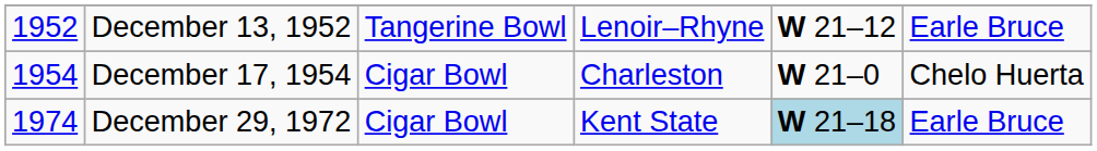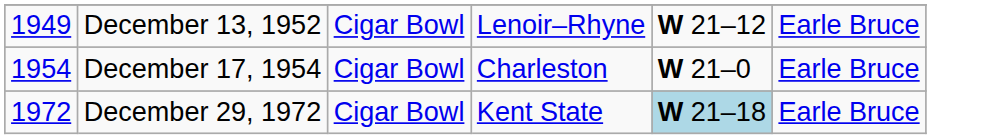December 13, 1952 | column 1: 1952 -> 1949
December 13, 1952 | column 3: Tangerine Bowl -> Cigar Bowl
December 17, 1954 | column 6: Chelo Huerta -> Earle Bruce
December 29, 1972 | column 1: 1974 -> 1972
